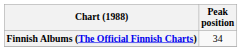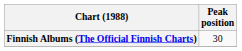Finnish Albums (The Official Finnish Charts) | Peak position: 34 -> 30
